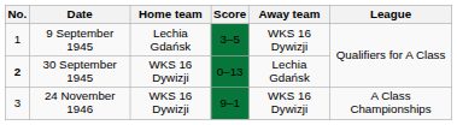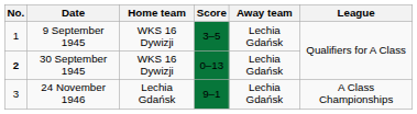9 September 1945 | Home team: Lechia Gdańsk -> WKS 16 Dywizji
9 September 1945 | Away team: WKS 16 Dywizji -> Lechia Gdańsk
24 November 1946 | Home team: WKS 16 Dywizji -> Lechia Gdańsk
24 November 1946 | Away team: WKS 16 Dywizji -> Lechia Gdańsk
